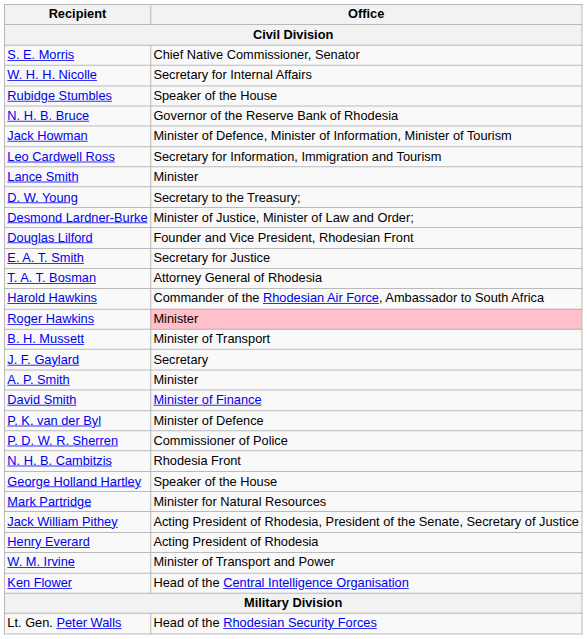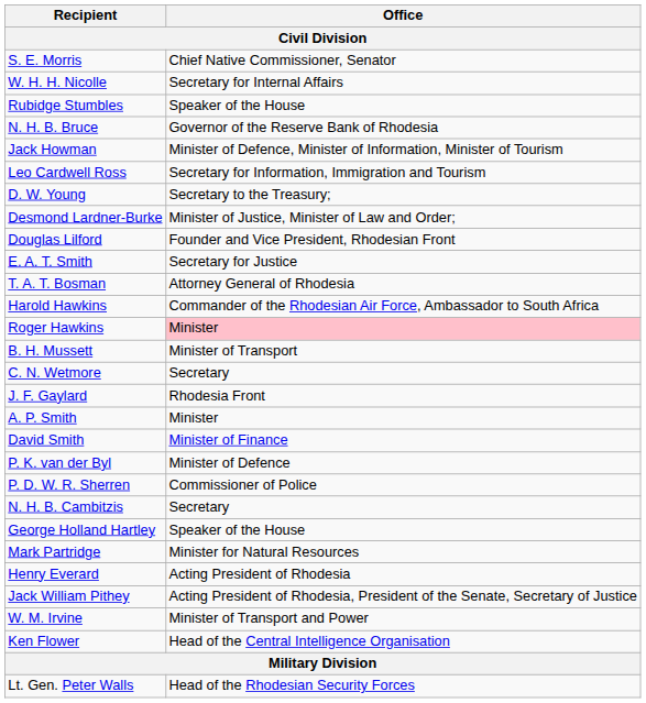- row: Lance Smith | Minister
+ row: C. N. Wetmore | Secretary
J. F. Gaylard | Office: Secretary -> Rhodesia Front
N. H. B. Cambitzis | Office: Rhodesia Front -> Secretary
rows swapped: Jack William Pithey <-> Henry Everard
